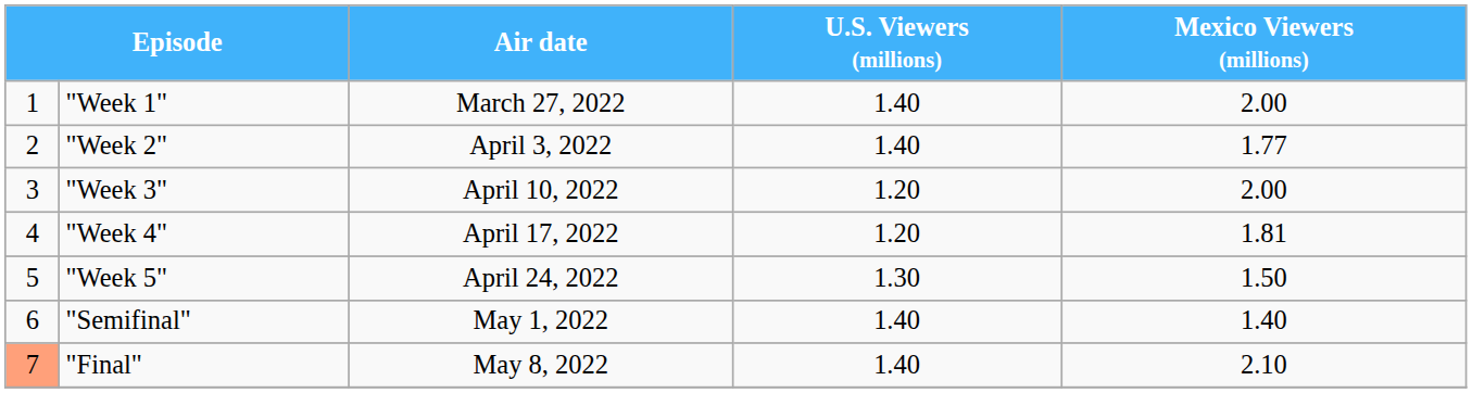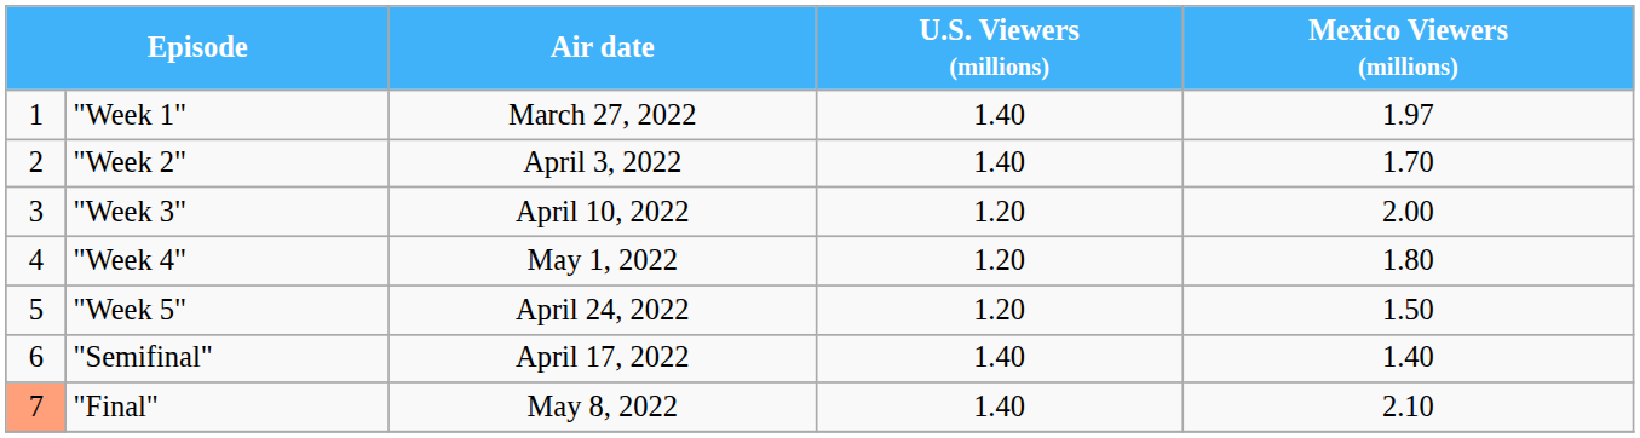"Week 1" | Mexico Viewers (millions): 2.00 -> 1.97
"Week 2" | Mexico Viewers (millions): 1.77 -> 1.70
"Week 4" | Air date: April 17, 2022 -> May 1, 2022
"Week 4" | Mexico Viewers (millions): 1.81 -> 1.80
"Week 5" | U.S. Viewers (millions): 1.30 -> 1.20
"Semifinal" | Air date: May 1, 2022 -> April 17, 2022
